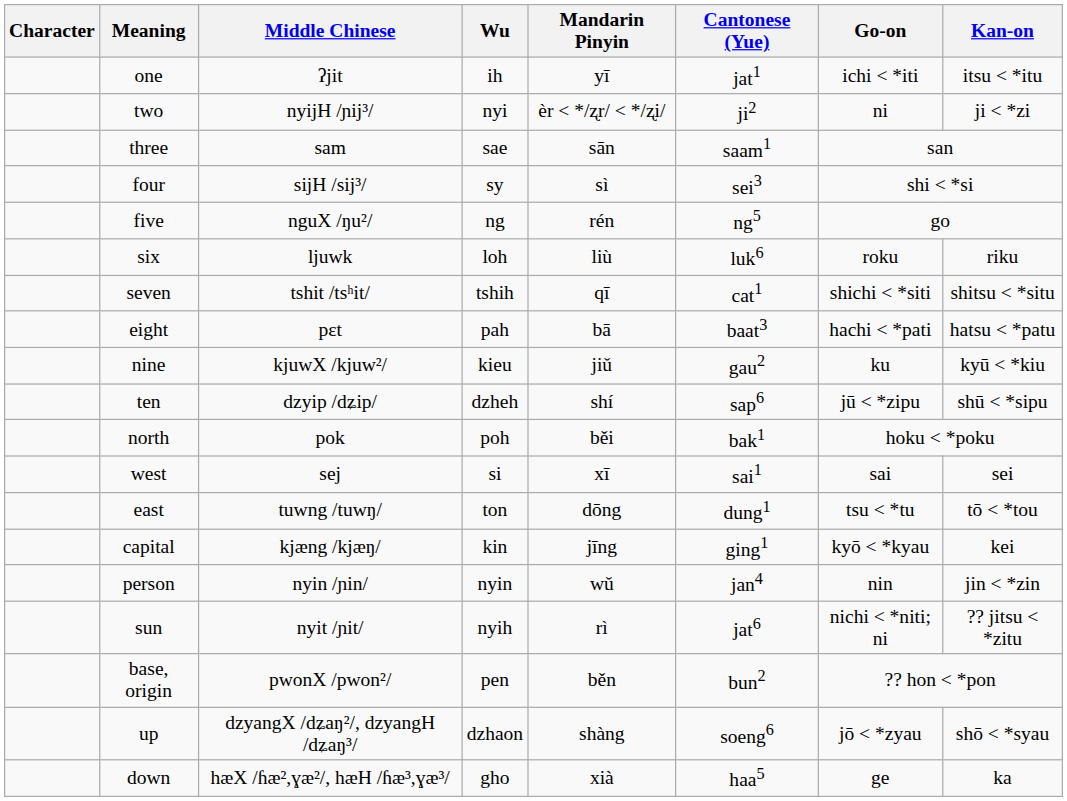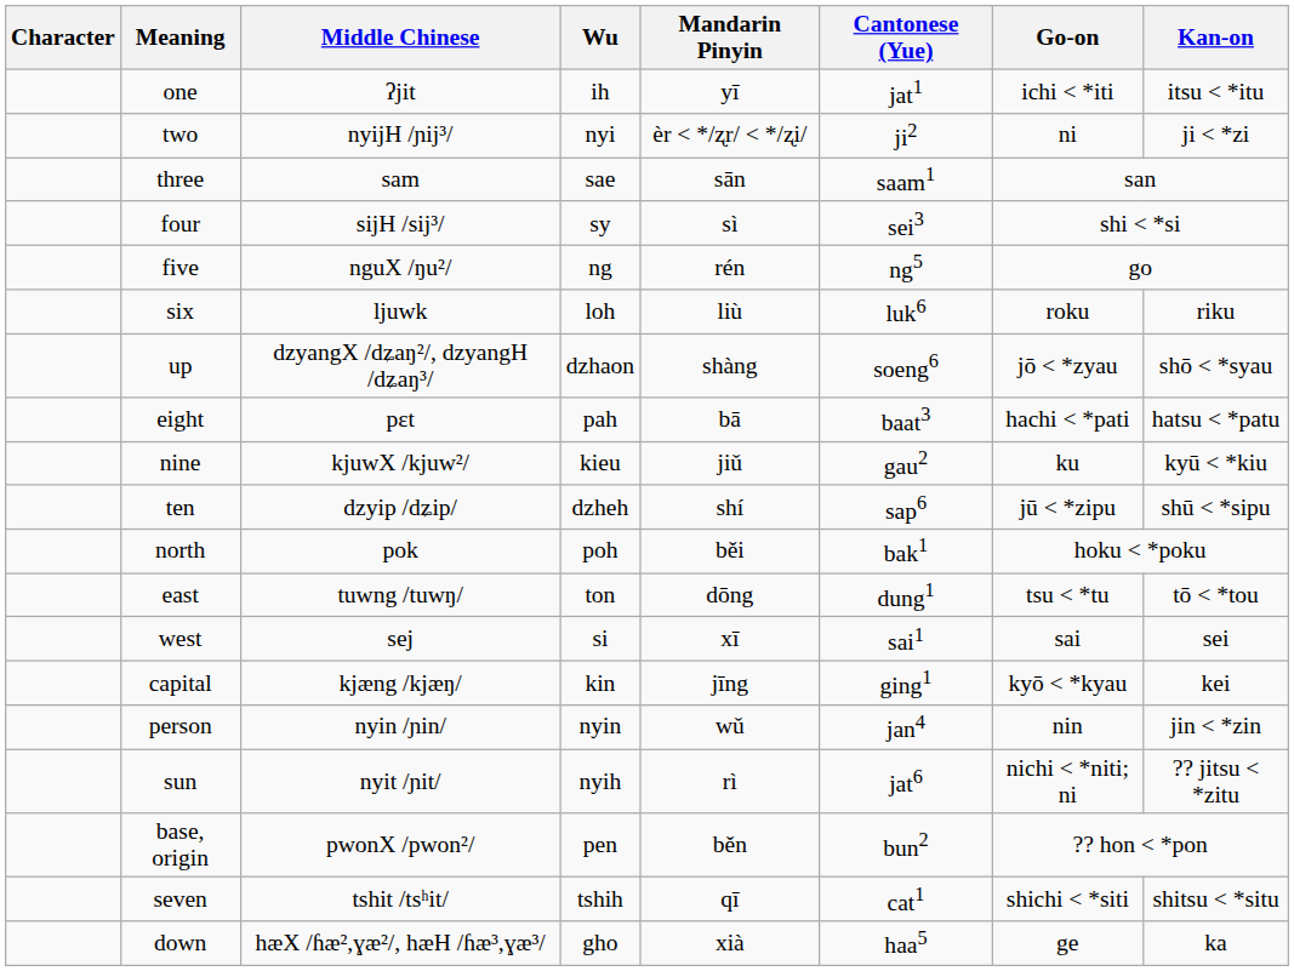rows swapped: seven <-> up
rows swapped: west <-> east
